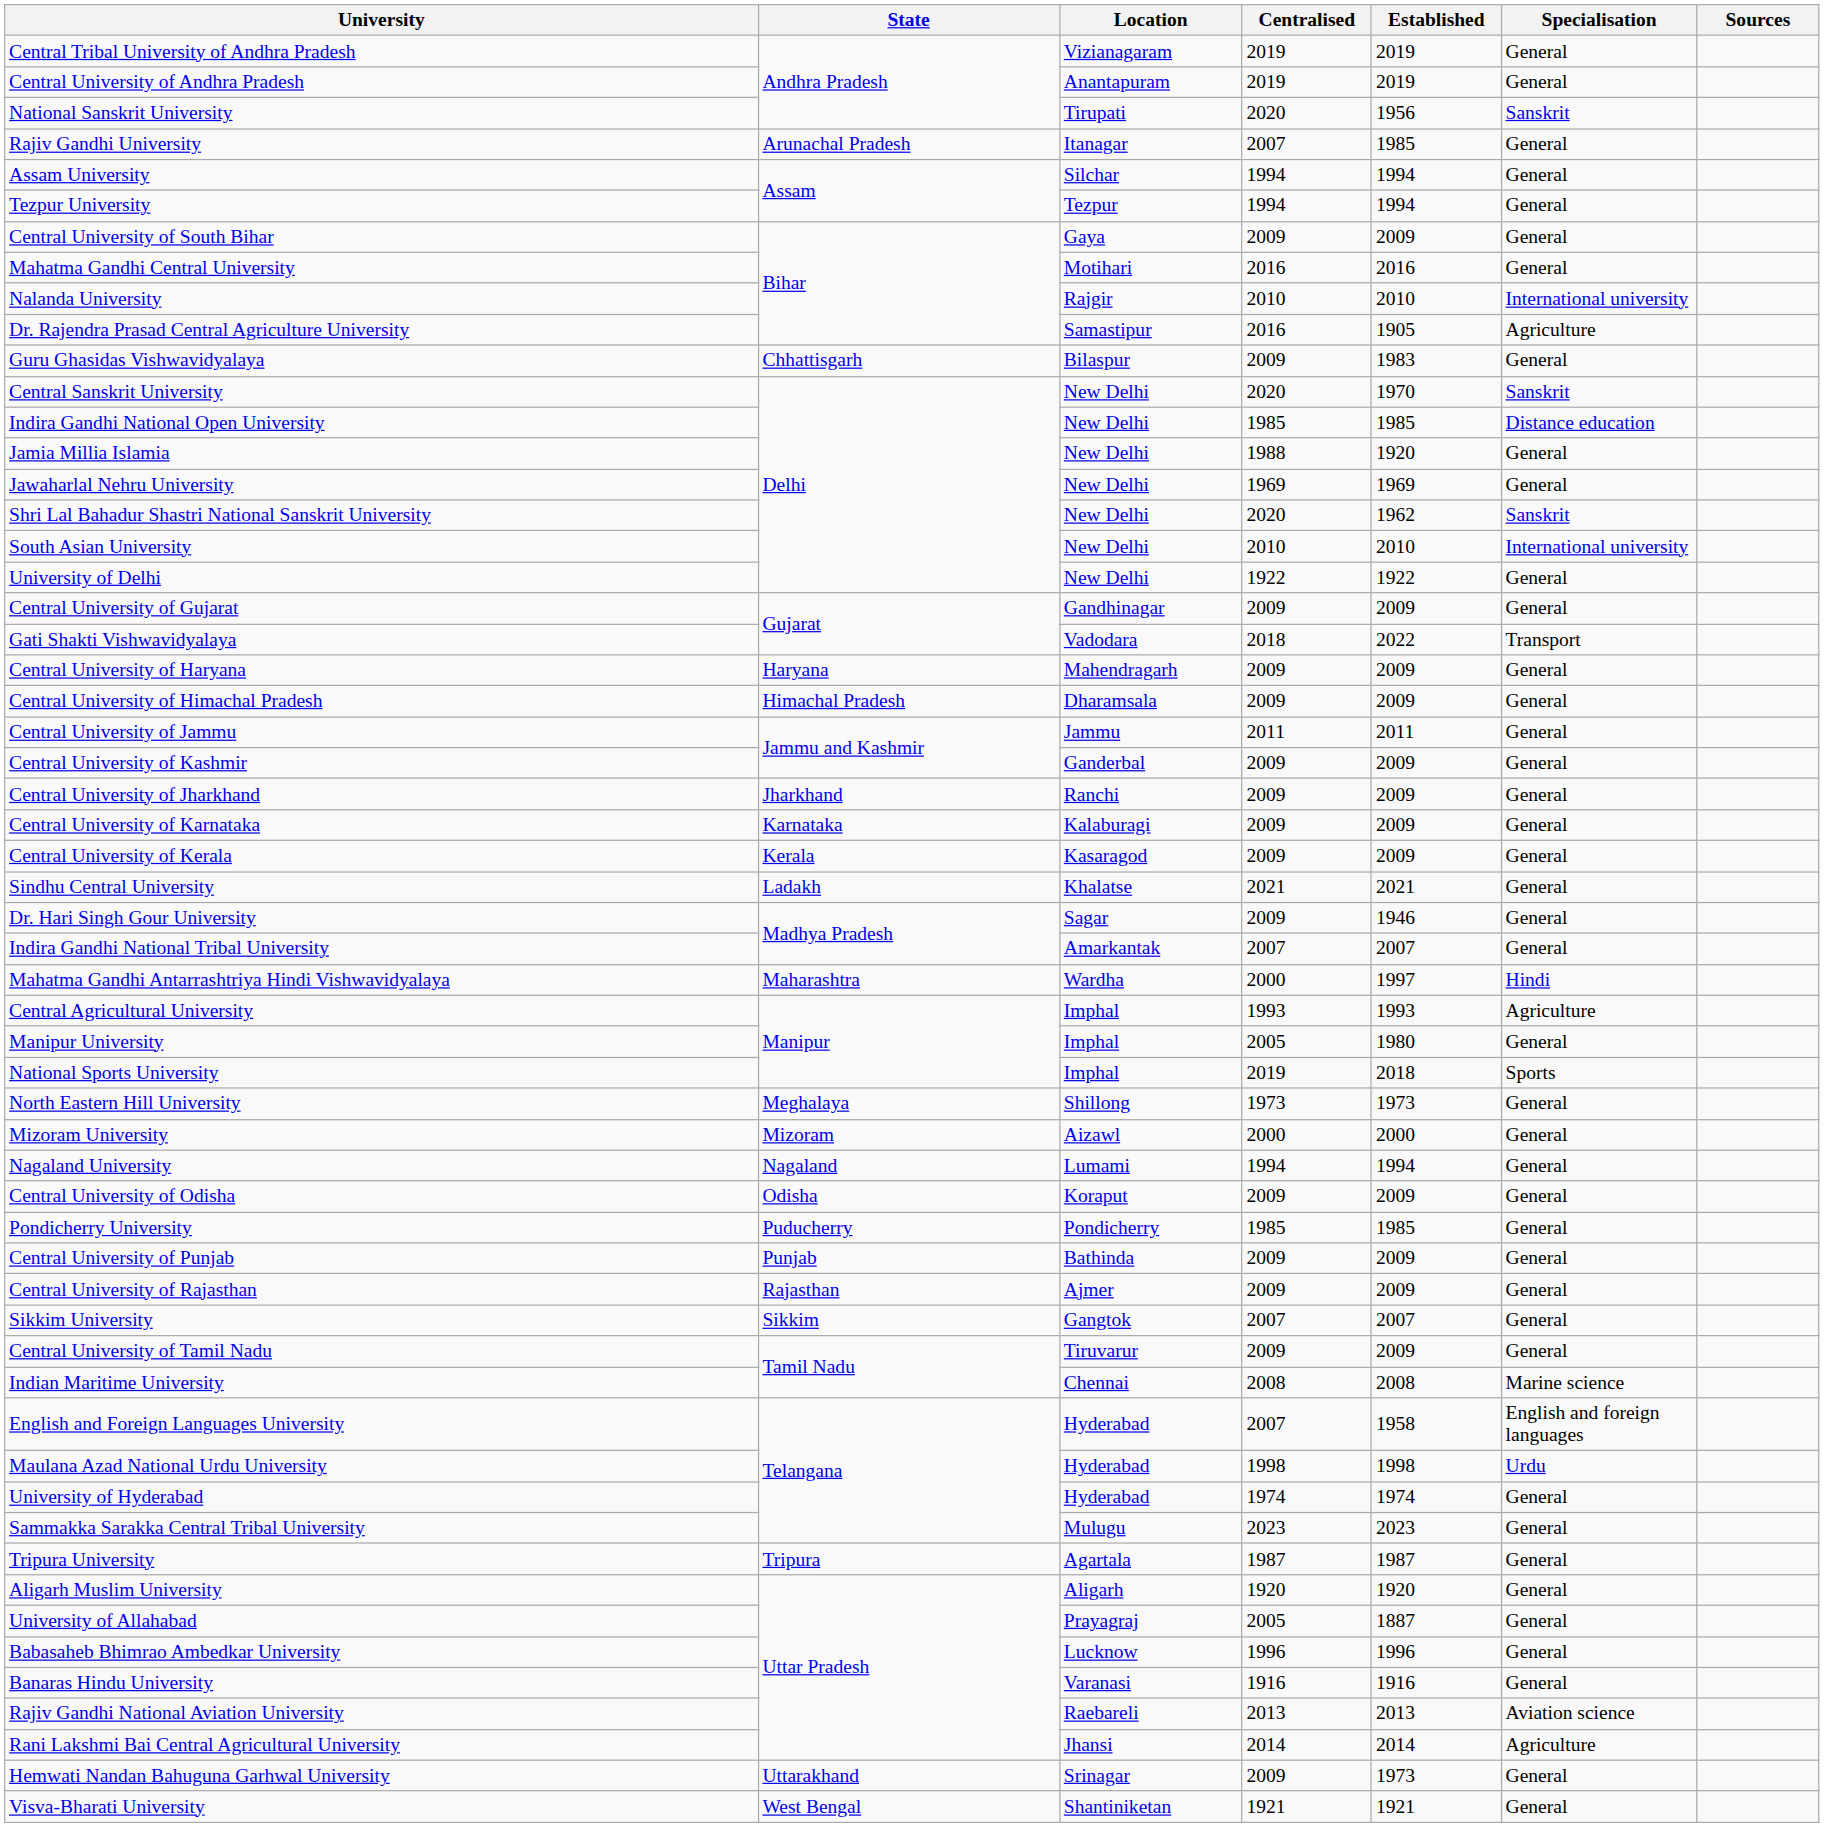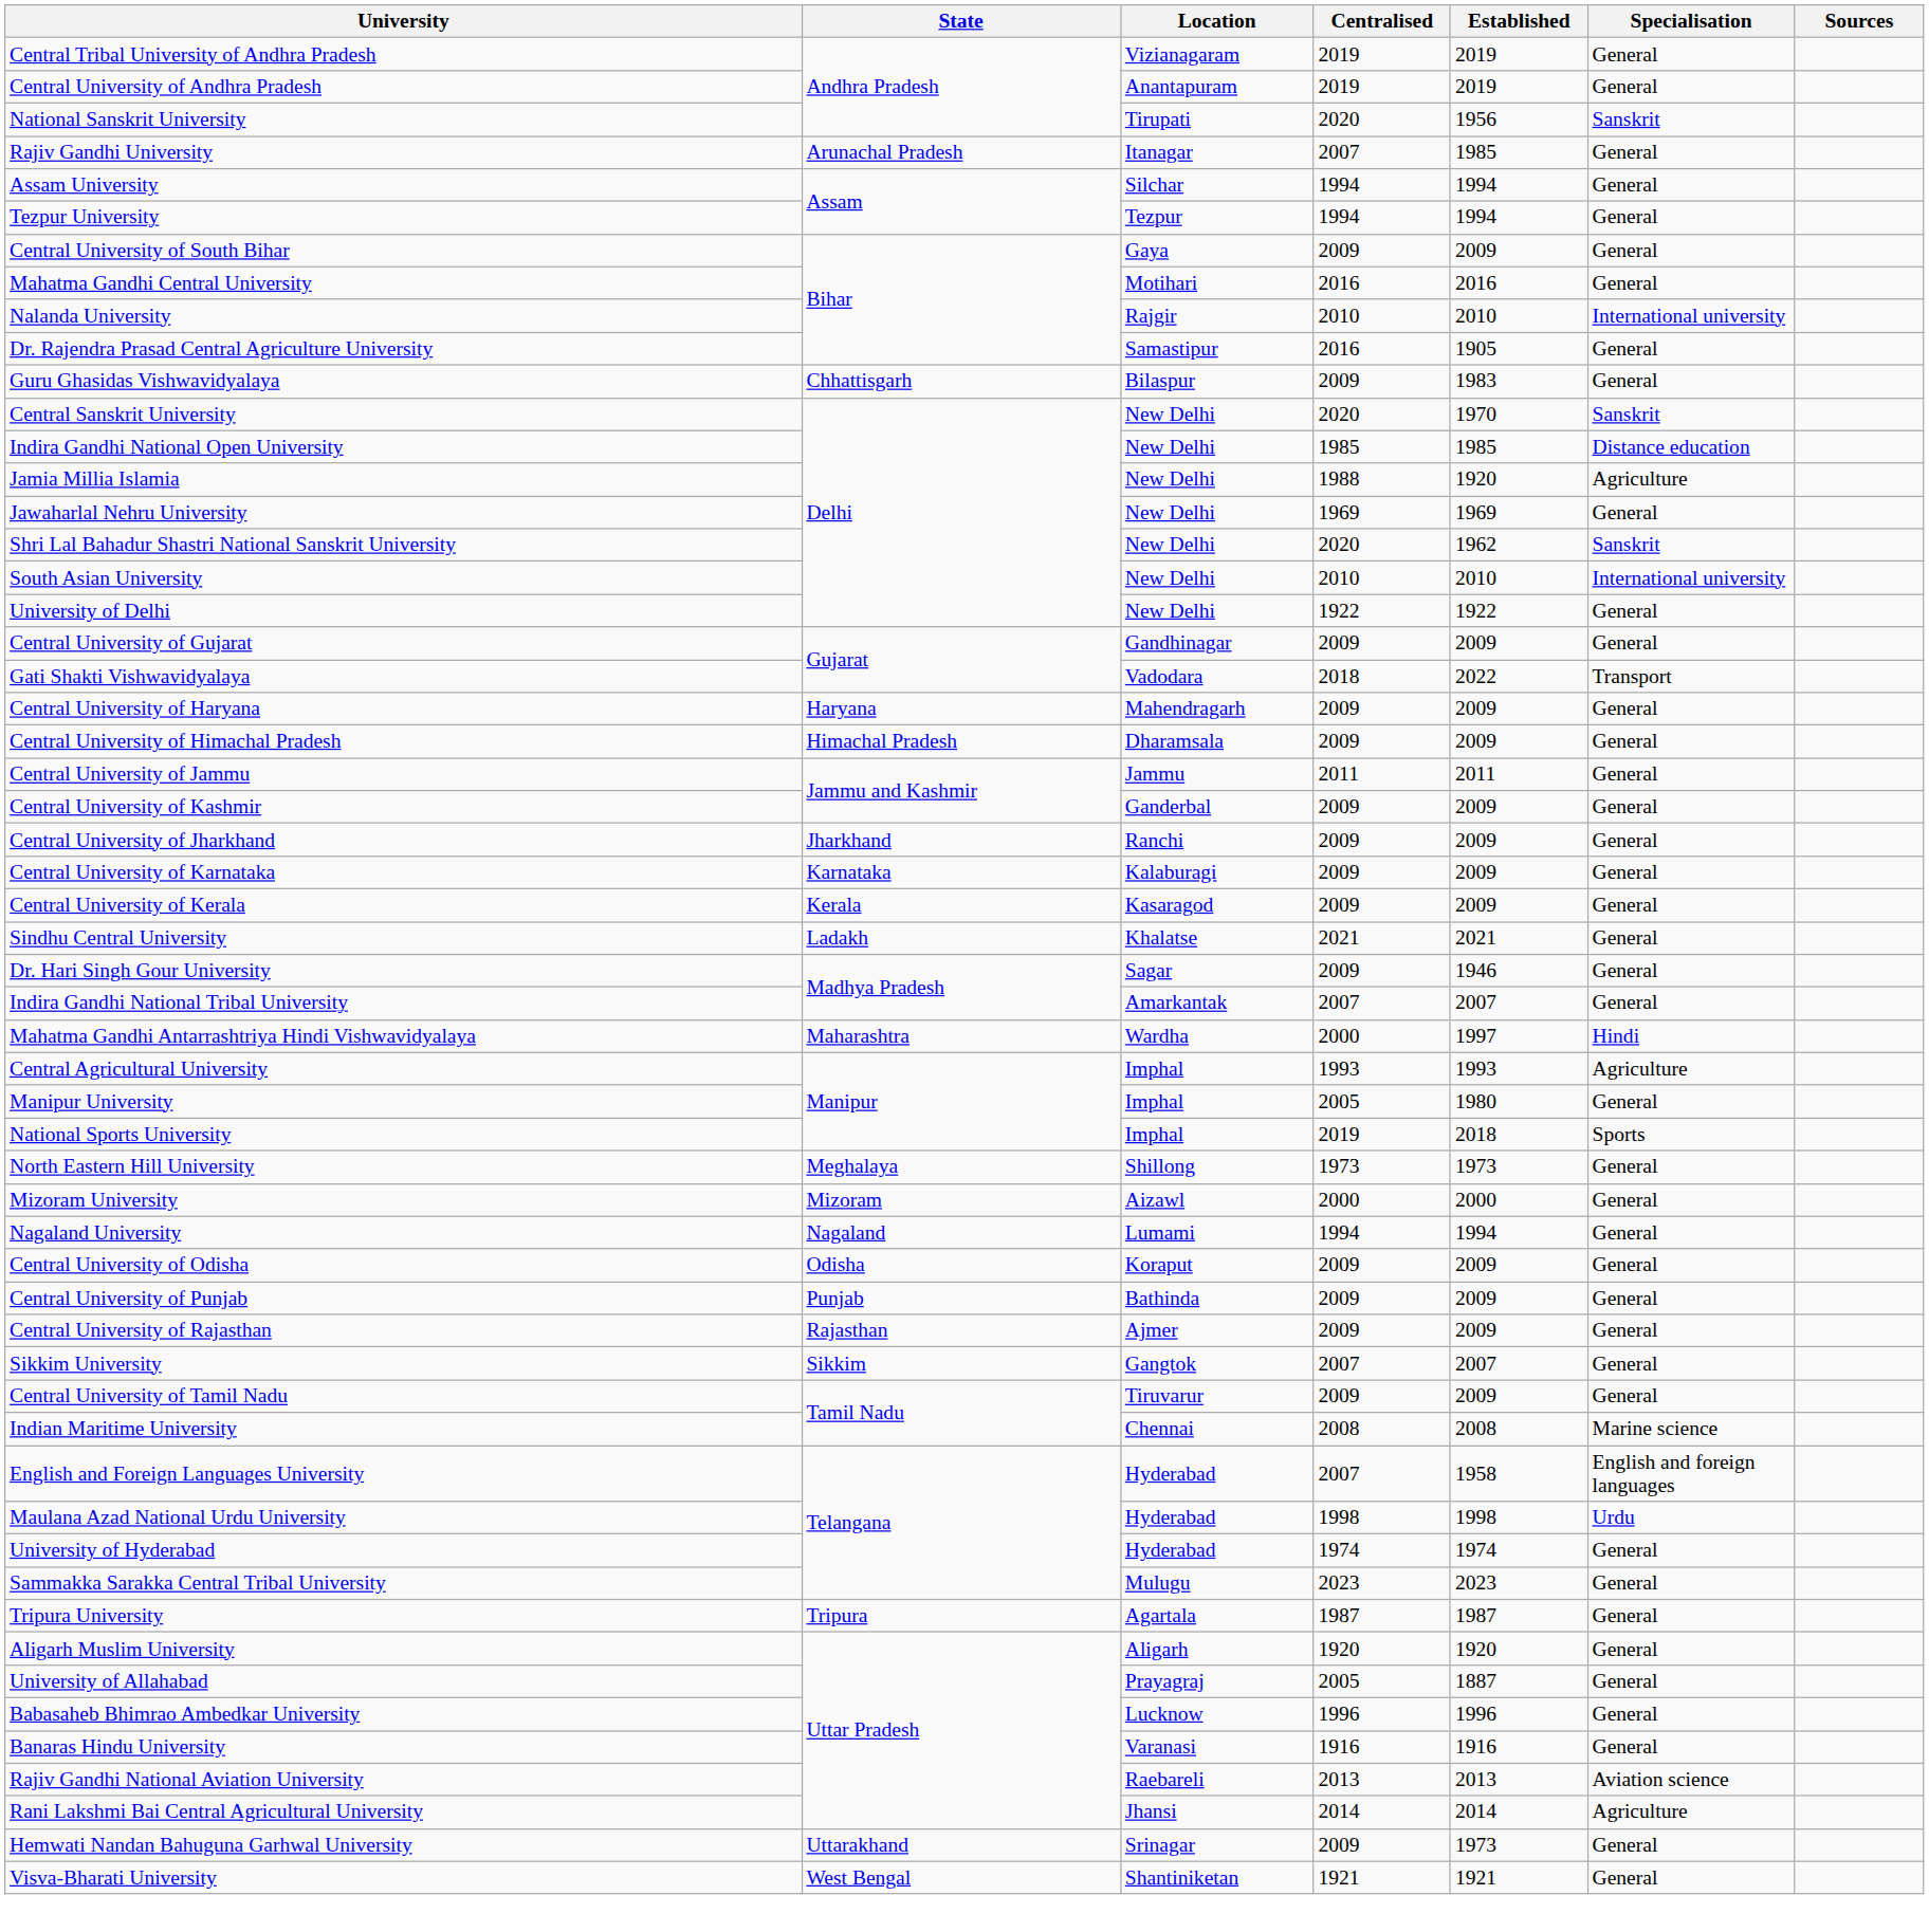Dr. Rajendra Prasad Central Agriculture University | Specialisation: Agriculture -> General
Jamia Millia Islamia | Specialisation: General -> Agriculture
- row: Pondicherry University | Puducherry | Pondicherry | 1985 | 1985 | General
